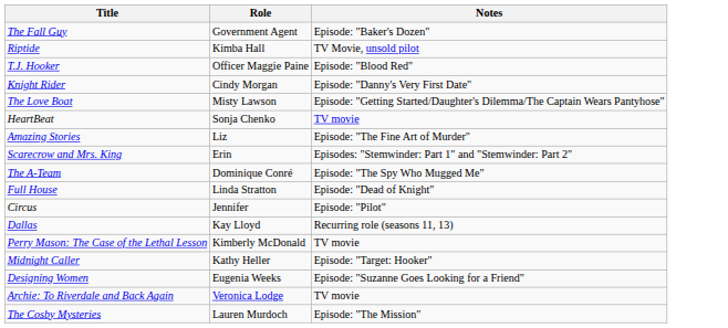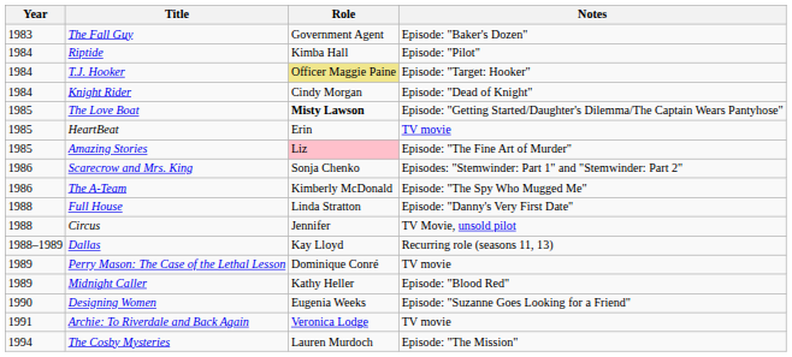+ column: Year | 1983 | 1984 | 1984 | 1984 | 1985 | 1985 | 1985 | 1986 | 1986 | 1988 | 1988 | 1988–1989 | 1989 | 1989 | 1990 | 1991 | 1994
Riptide | Notes: TV Movie, unsold pilot -> Episode: "Pilot"
T.J. Hooker | Role: no background -> khaki background
T.J. Hooker | Notes: Episode: "Blood Red" -> Episode: "Target: Hooker"
Knight Rider | Notes: Episode: "Danny's Very First Date" -> Episode: "Dead of Knight"
The Love Boat | Role: normal -> bold
HeartBeat | Role: Sonja Chenko -> Erin
Amazing Stories | Role: no background -> pink background
Scarecrow and Mrs. King | Role: Erin -> Sonja Chenko
The A-Team | Role: Dominique Conré -> Kimberly McDonald
Full House | Notes: Episode: "Dead of Knight" -> Episode: "Danny's Very First Date"
Circus | Notes: Episode: "Pilot" -> TV Movie, unsold pilot
Perry Mason: The Case of the Lethal Lesson | Role: Kimberly McDonald -> Dominique Conré
Midnight Caller | Notes: Episode: "Target: Hooker" -> Episode: "Blood Red"
